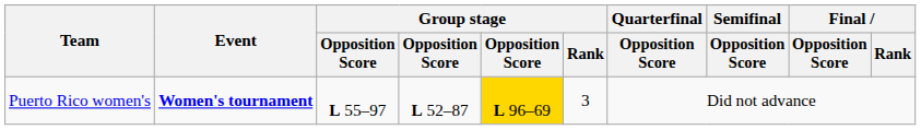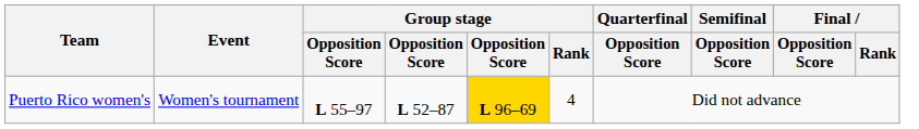Puerto Rico women's | Event: bold -> normal
Puerto Rico women's | Group stage / Rank: 3 -> 4
